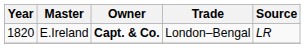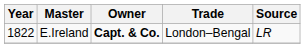E.Ireland | Year: 1820 -> 1822
